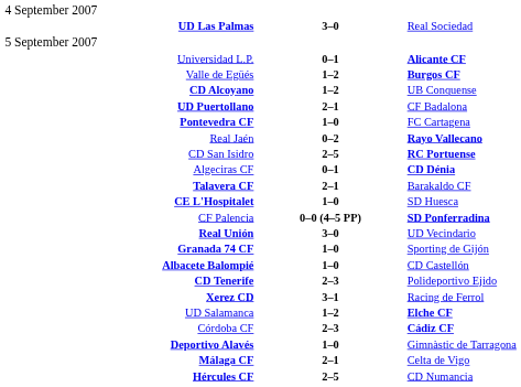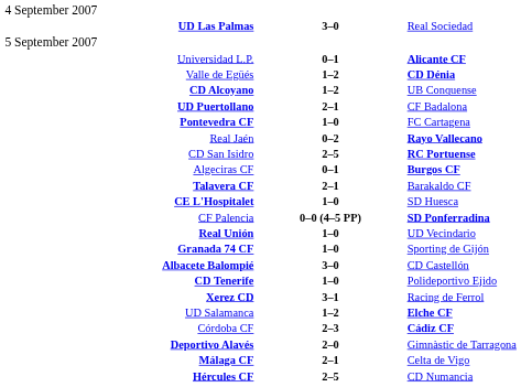Valle de Egüés | column 3: Burgos CF -> CD Dénia
Algeciras CF | column 3: CD Dénia -> Burgos CF
Real Unión | column 2: 3–0 -> 1–0
Albacete Balompié | column 2: 1–0 -> 3–0
CD Tenerife | column 2: 2–3 -> 1–0
Deportivo Alavés | column 2: 1–0 -> 2–0
